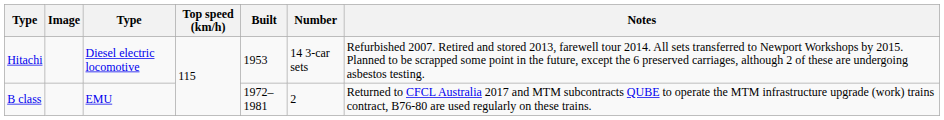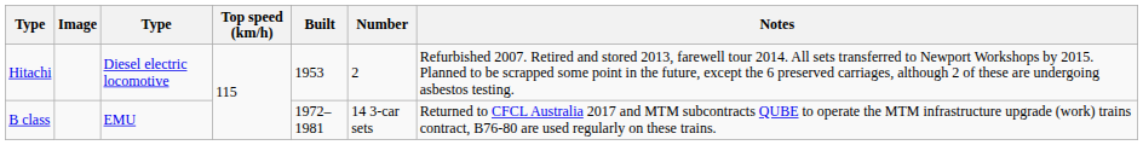Hitachi | Number: 14 3-car sets -> 2
B class | Number: 2 -> 14 3-car sets
